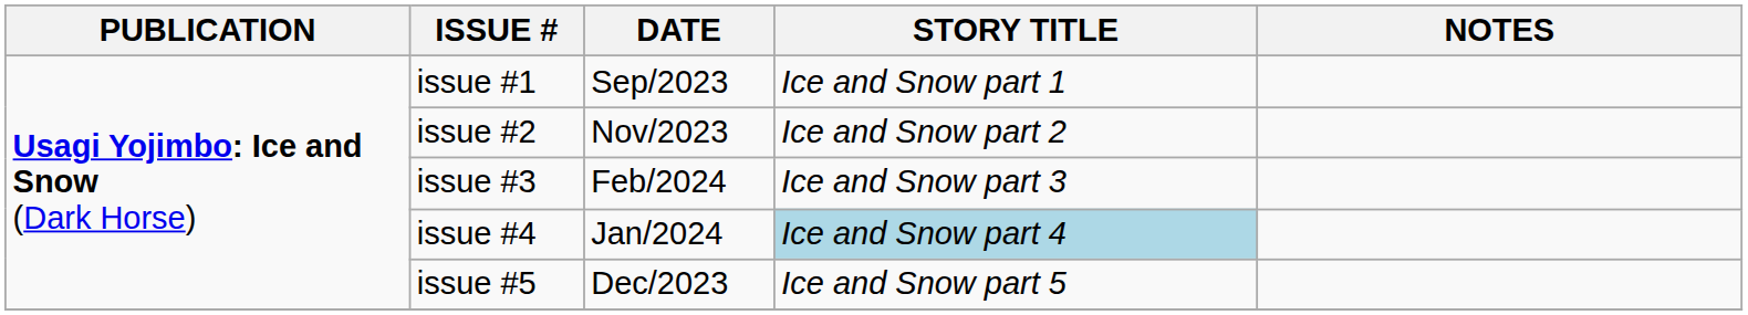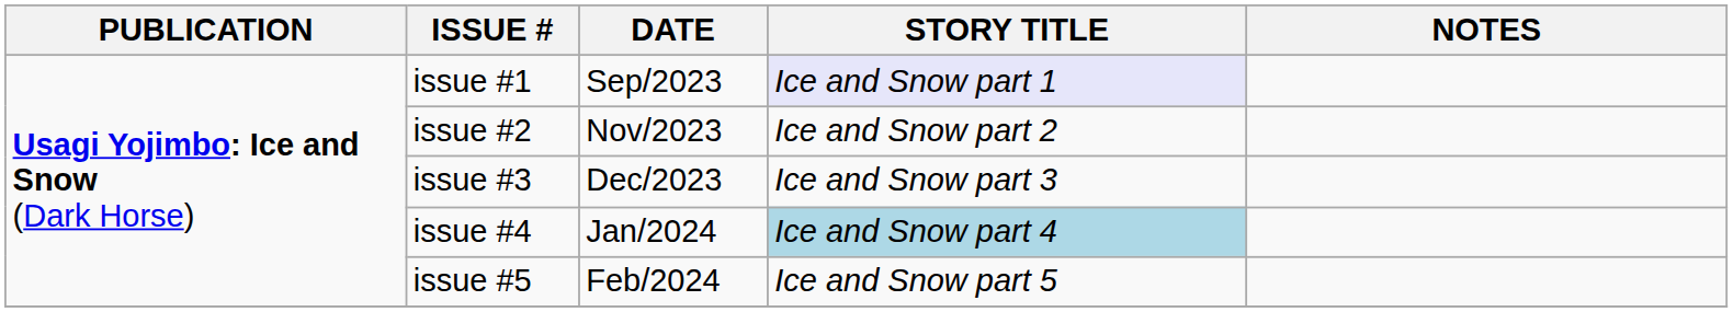issue #1 | STORY TITLE: no background -> lavender background
issue #3 | DATE: Feb/2024 -> Dec/2023
issue #5 | DATE: Dec/2023 -> Feb/2024
